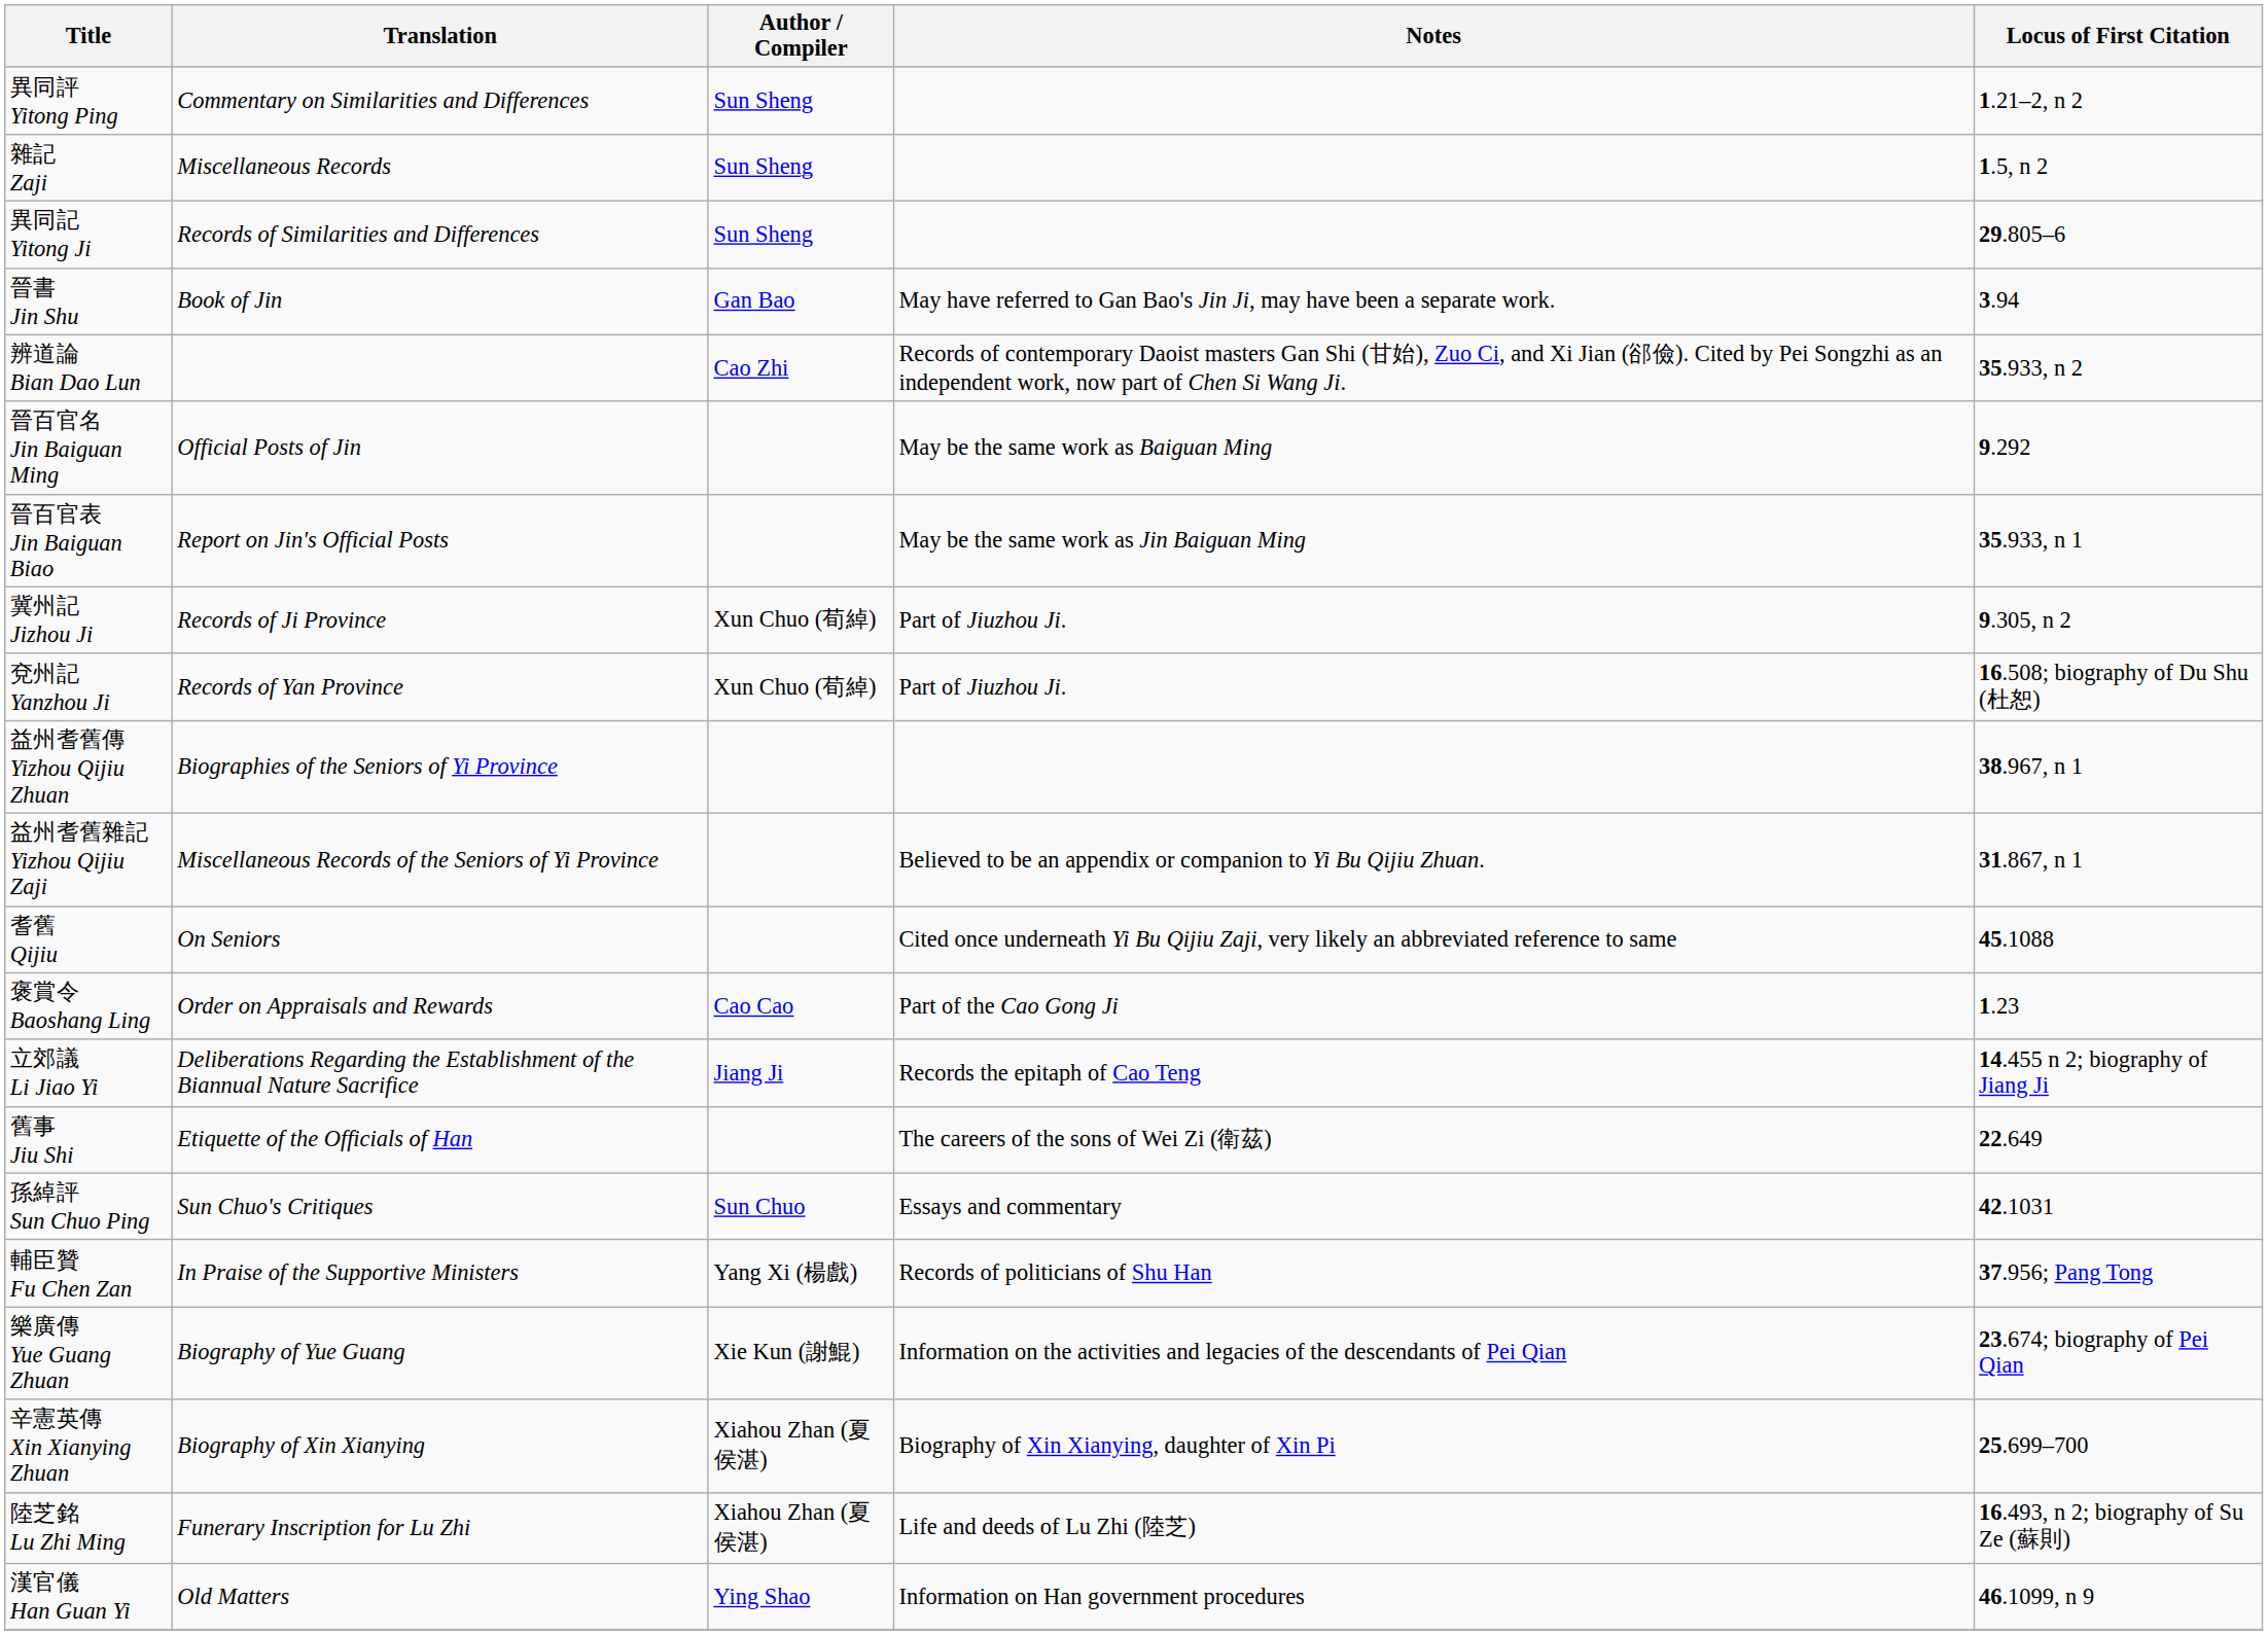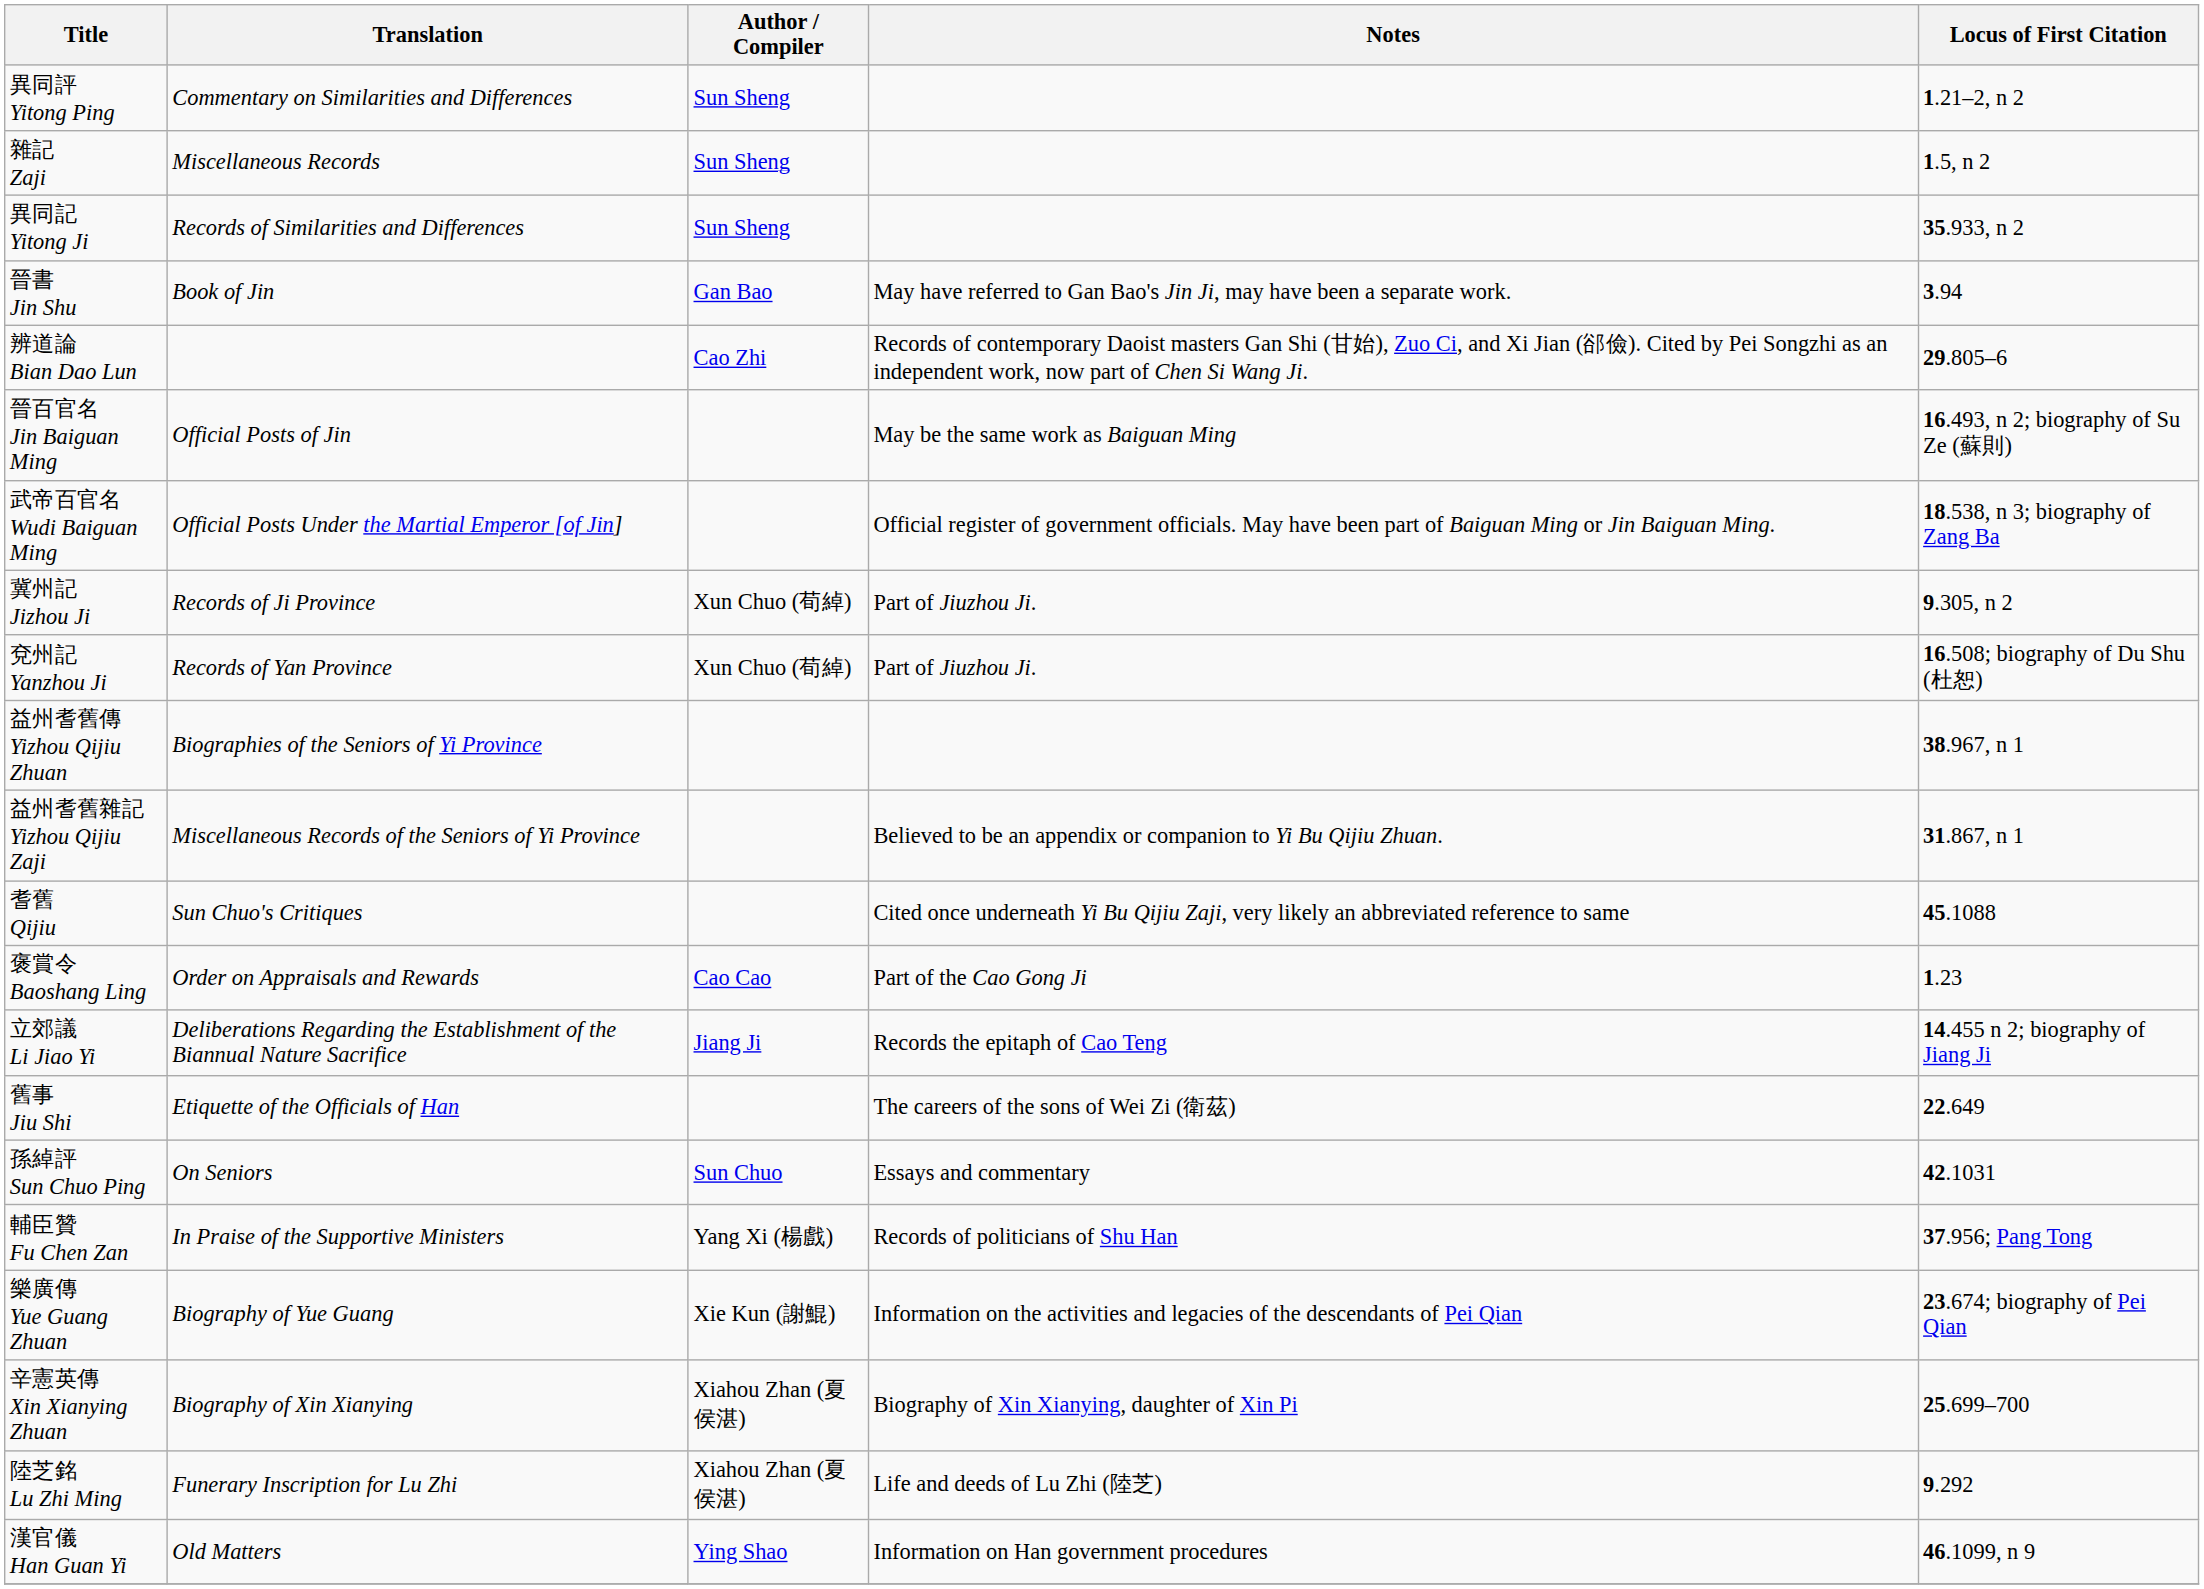異同記 Yitong Ji | Locus of First Citation: 29.805–6 -> 35.933, n 2
辨道論 Bian Dao Lun | Locus of First Citation: 35.933, n 2 -> 29.805–6
晉百官名 Jin Baiguan Ming | Locus of First Citation: 9.292 -> 16.493, n 2; biography of Su Ze (蘇則)
- row: 晉百官表 Jin Baiguan Biao | Report on Jin's Official Posts | May be the same work as Jin Baiguan Ming | 35.933, n 1
+ row: 武帝百官名 Wudi Baiguan Ming | Official Posts Under the Martial Emperor [of Jin] | Official register of government officials. May have been part of Baiguan Ming or Jin Baiguan Ming. | 18.538, n 3; biography of Zang Ba
耆舊 Qijiu | Translation: On Seniors -> Sun Chuo's Critiques
孫綽評 Sun Chuo Ping | Translation: Sun Chuo's Critiques -> On Seniors
陸芝銘 Lu Zhi Ming | Locus of First Citation: 16.493, n 2; biography of Su Ze (蘇則) -> 9.292
